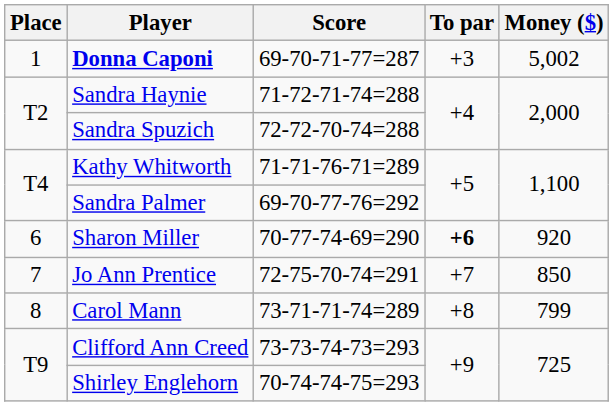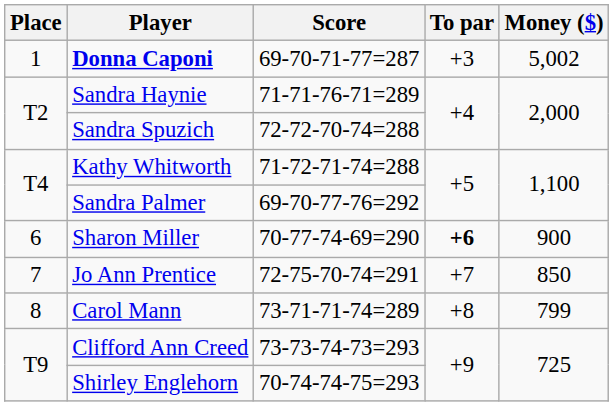Sandra Haynie | Score: 71-72-71-74=288 -> 71-71-76-71=289
Kathy Whitworth | Score: 71-71-76-71=289 -> 71-72-71-74=288
Sharon Miller | Money ($): 920 -> 900
